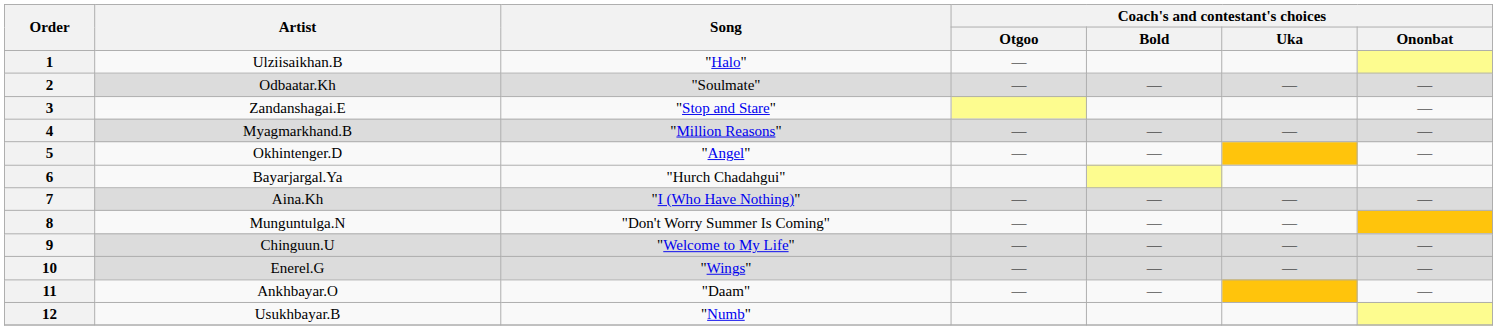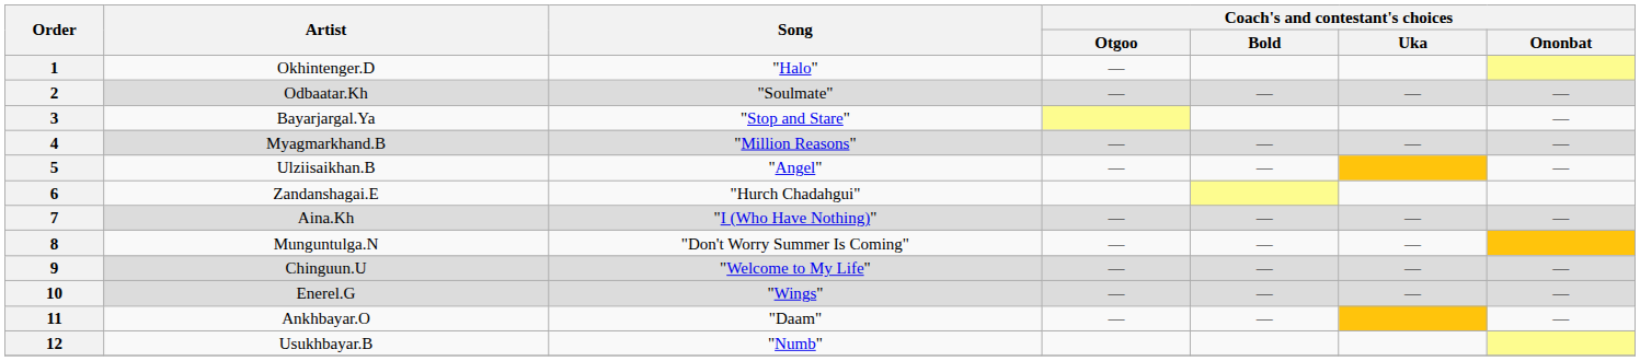1 | Artist: Ulziisaikhan.B -> Okhintenger.D
3 | Artist: Zandanshagai.E -> Bayarjargal.Ya
5 | Artist: Okhintenger.D -> Ulziisaikhan.B
6 | Artist: Bayarjargal.Ya -> Zandanshagai.E
